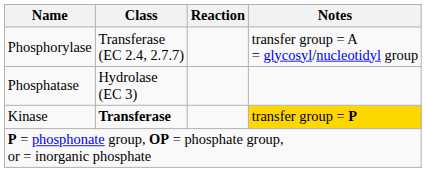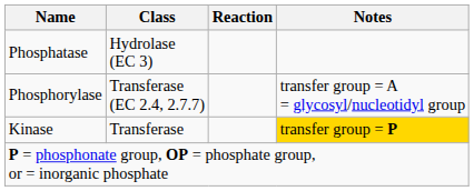rows swapped: Phosphorylase <-> Phosphatase
Kinase | Class: bold -> normal
